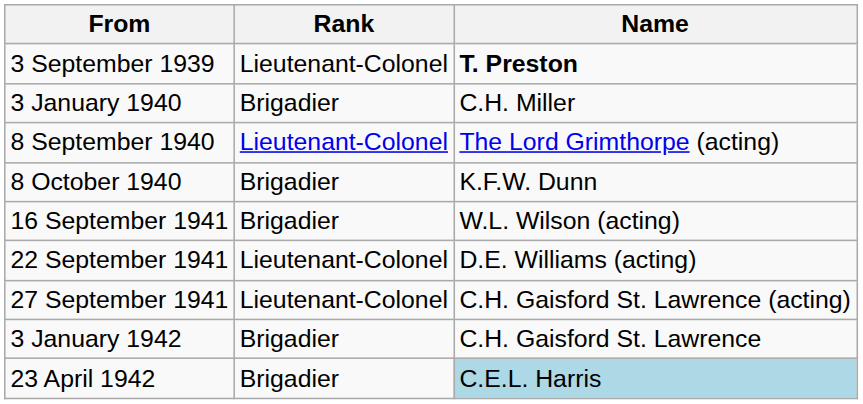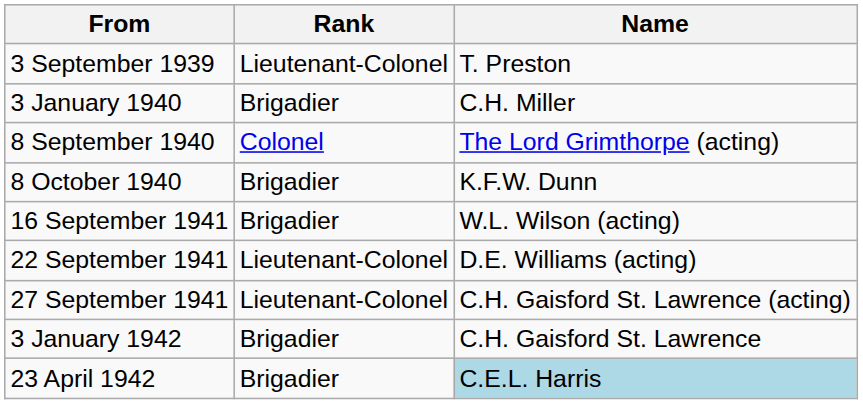3 September 1939 | Name: bold -> normal
8 September 1940 | Rank: Lieutenant-Colonel -> Colonel
